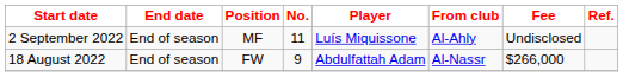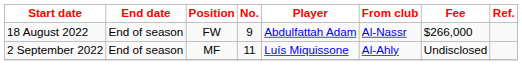rows swapped: 18 August 2022 <-> 2 September 2022
